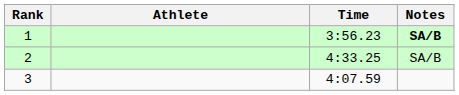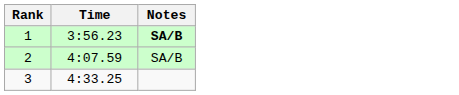- column: Athlete
2 | Time: 4:33.25 -> 4:07.59
3 | Time: 4:07.59 -> 4:33.25
